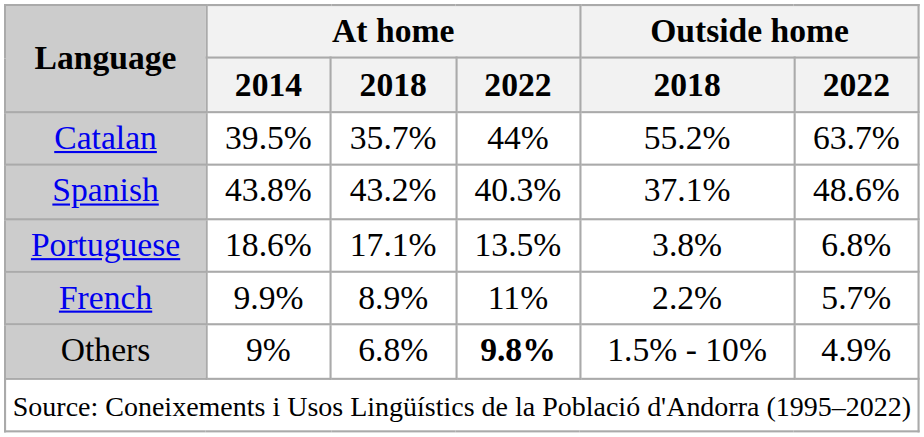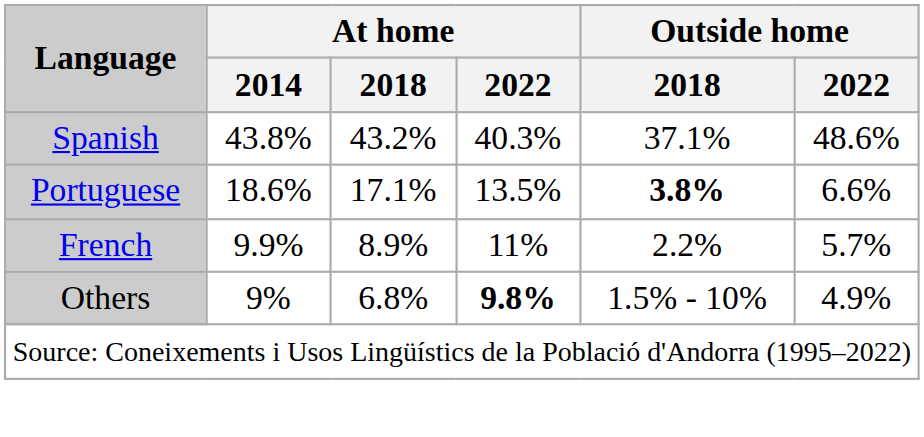- row: Catalan | 39.5% | 35.7% | 44% | 55.2% | 63.7%
Portuguese | Outside home / 2018: normal -> bold
Portuguese | Outside home / 2022: 6.8% -> 6.6%
